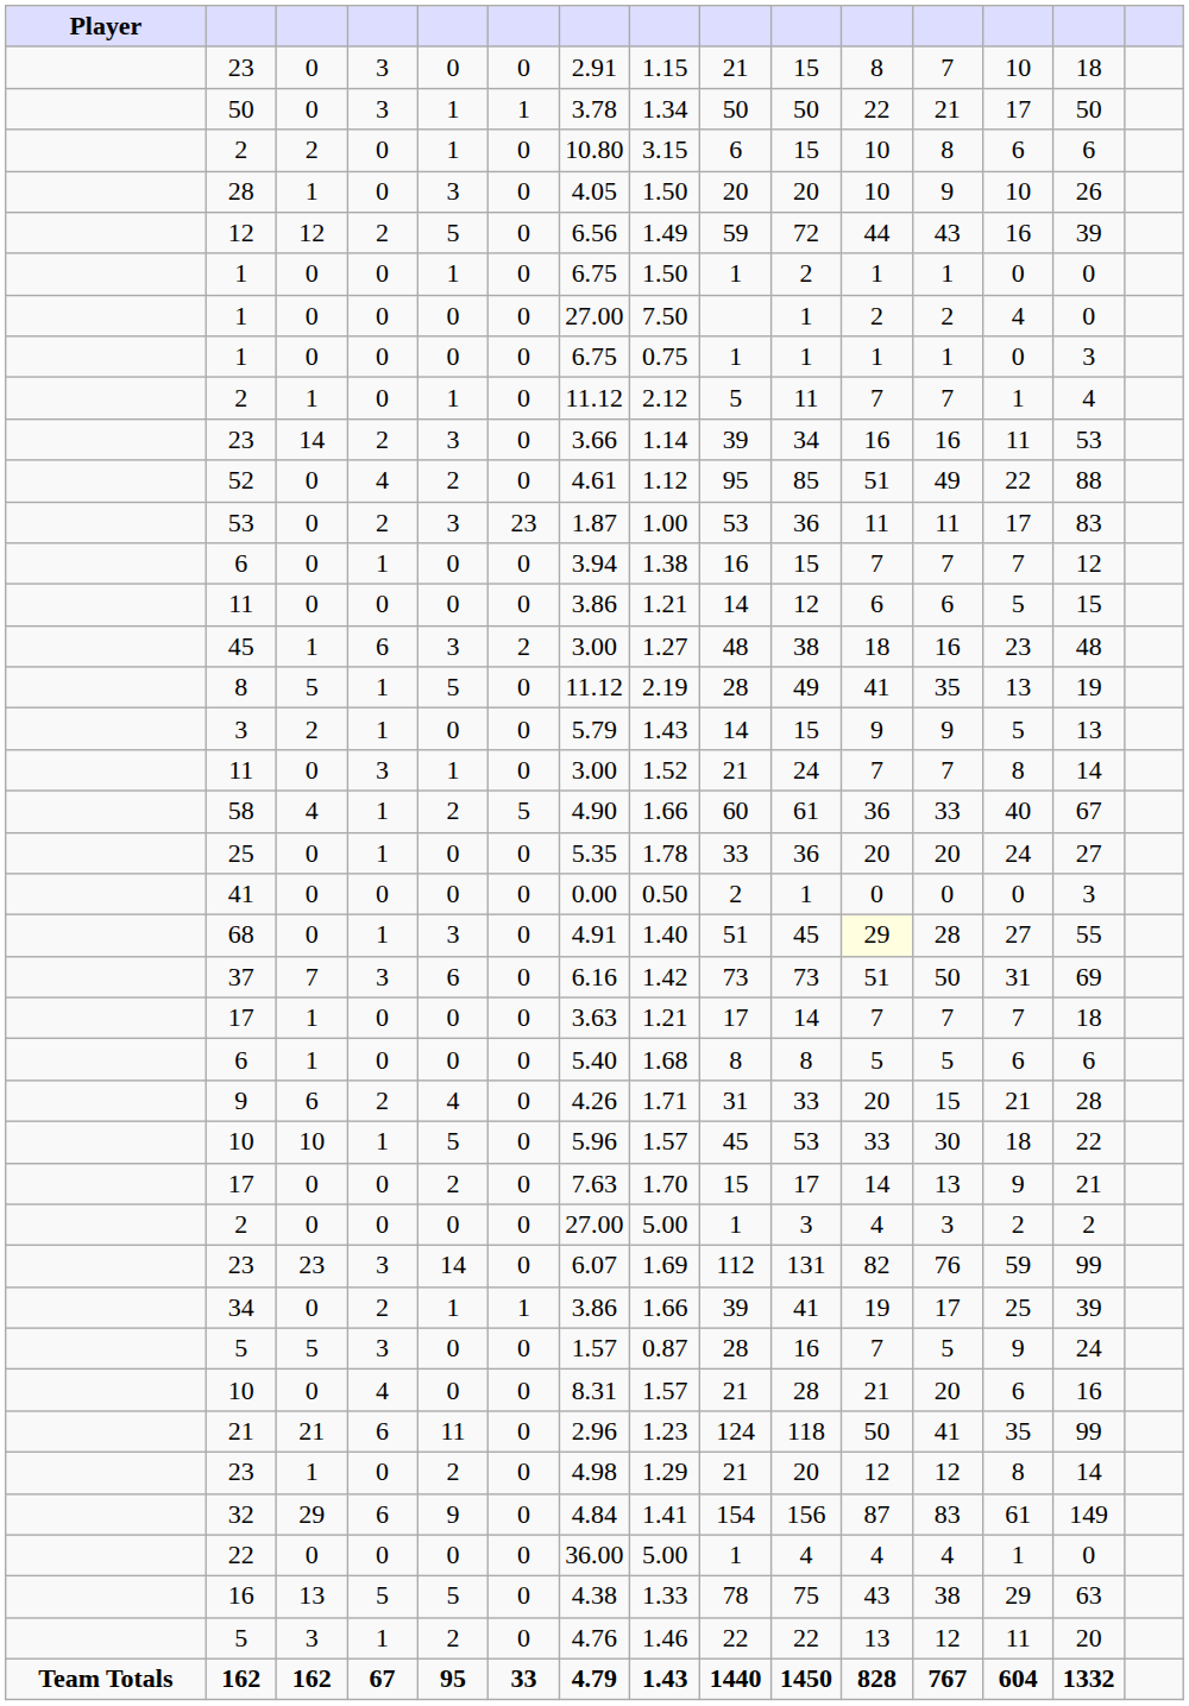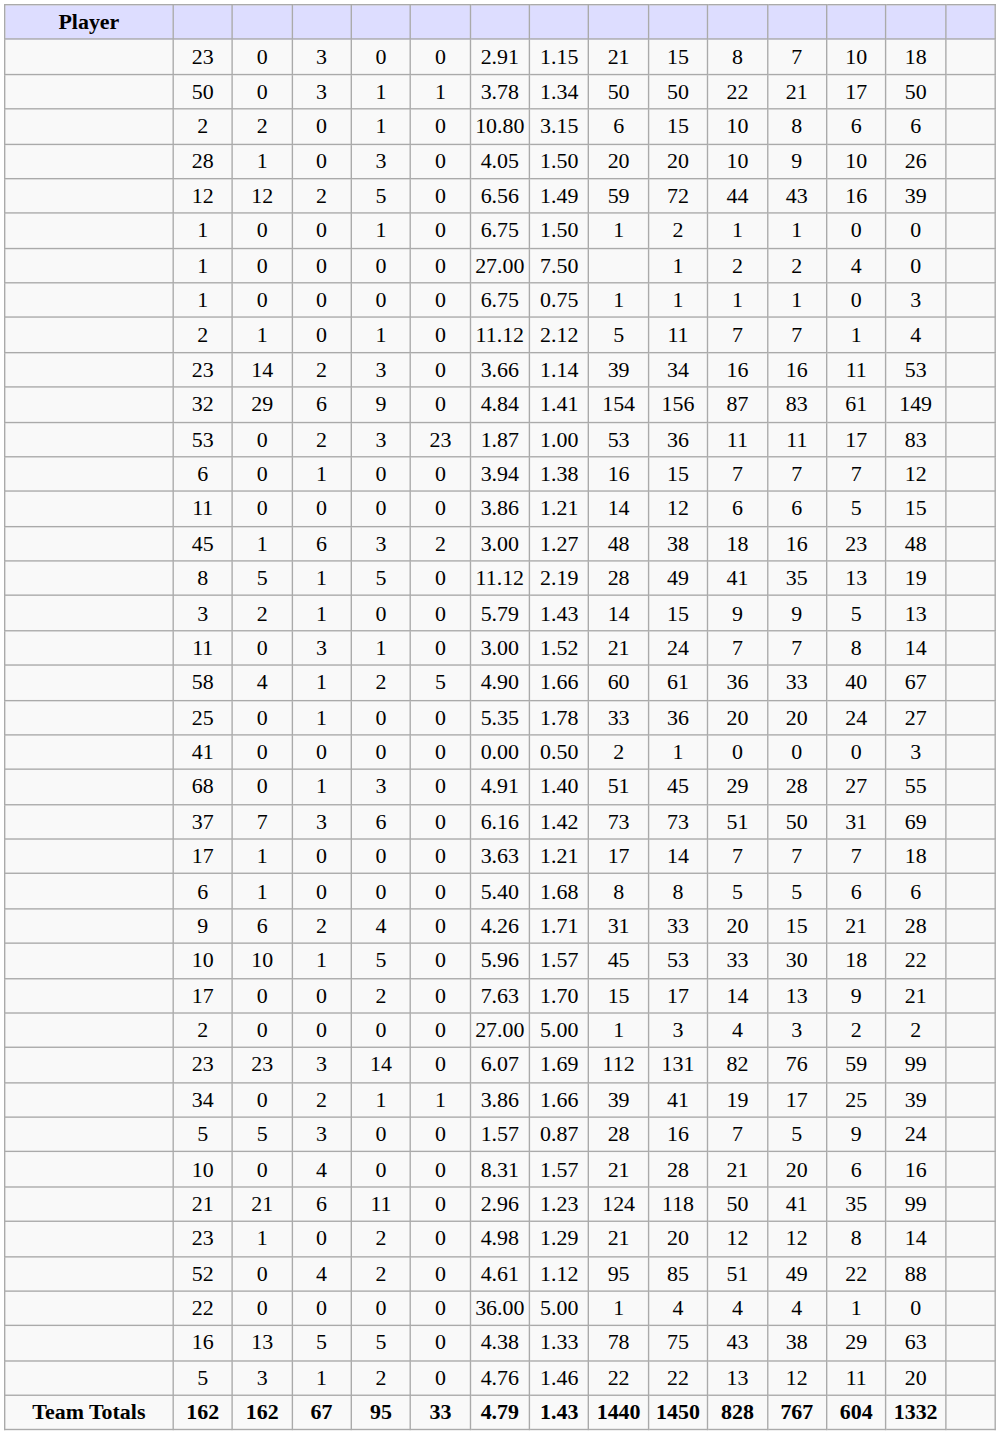rows swapped: 52 <-> 32
68 | column 11: lightyellow background -> no background
